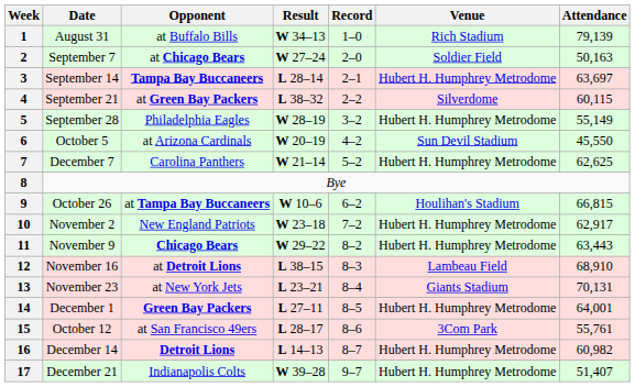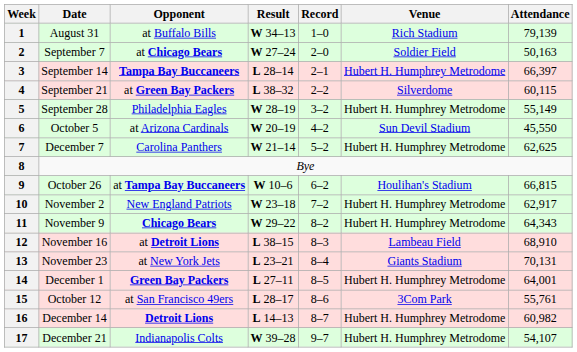3 | Attendance: 63,697 -> 66,397
11 | Attendance: 63,443 -> 64,343
17 | Attendance: 51,407 -> 54,107
